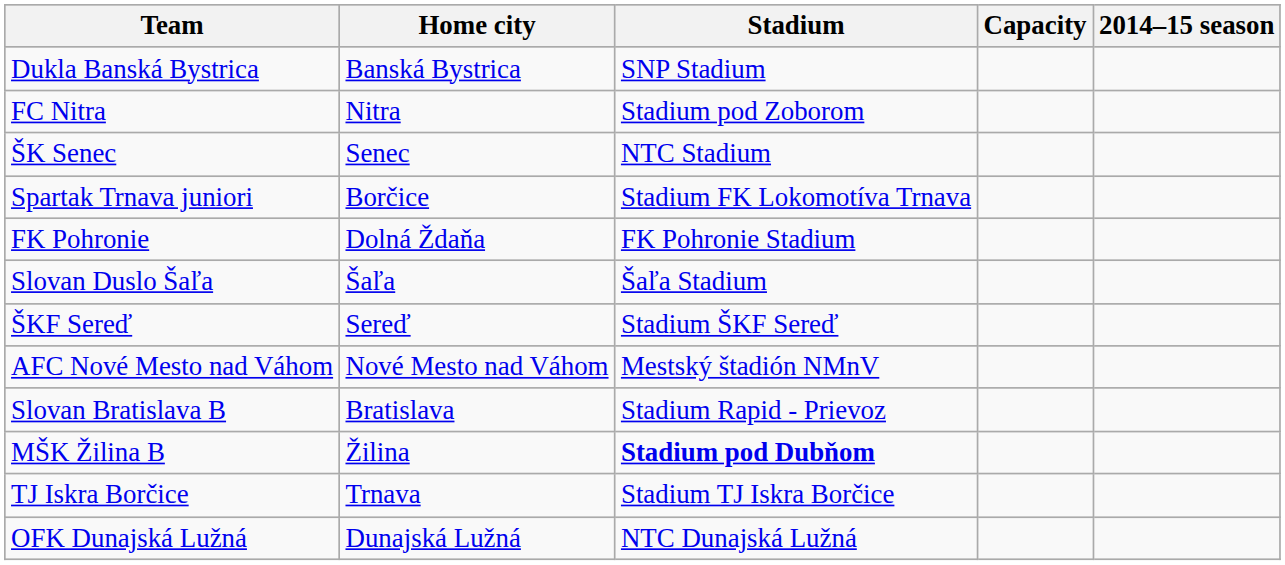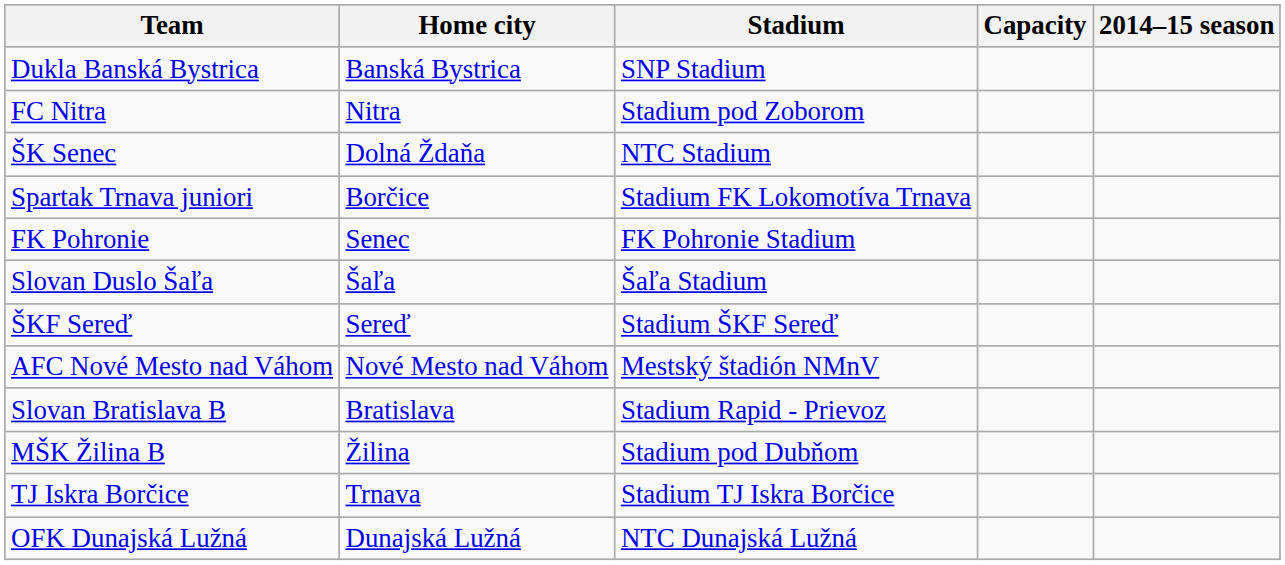ŠK Senec | Home city: Senec -> Dolná Ždaňa
FK Pohronie | Home city: Dolná Ždaňa -> Senec
MŠK Žilina B | Stadium: bold -> normal
